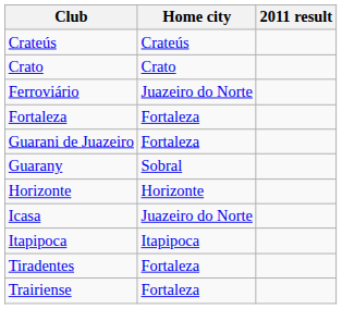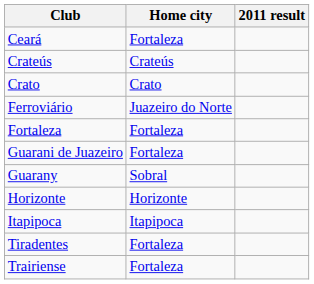+ row: Ceará | Fortaleza
- row: Icasa | Juazeiro do Norte
